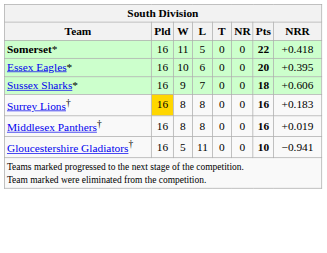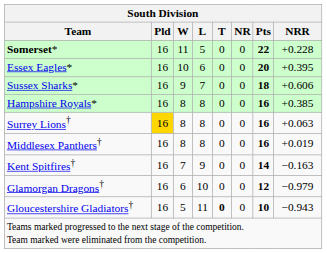Somerset* | NRR: +0.418 -> +0.228
+ row: Hampshire Royals* | 16 | 8 | 8 | 0 | 0 | 16 | +0.385
Surrey Lions† | NRR: +0.183 -> +0.063
+ row: Kent Spitfires† | 16 | 7 | 9 | 0 | 0 | 14 | −0.163
+ row: Glamorgan Dragons† | 16 | 6 | 10 | 0 | 0 | 12 | −0.979
Gloucestershire Gladiators† | T: normal -> bold
Gloucestershire Gladiators† | NRR: −0.941 -> −0.943
